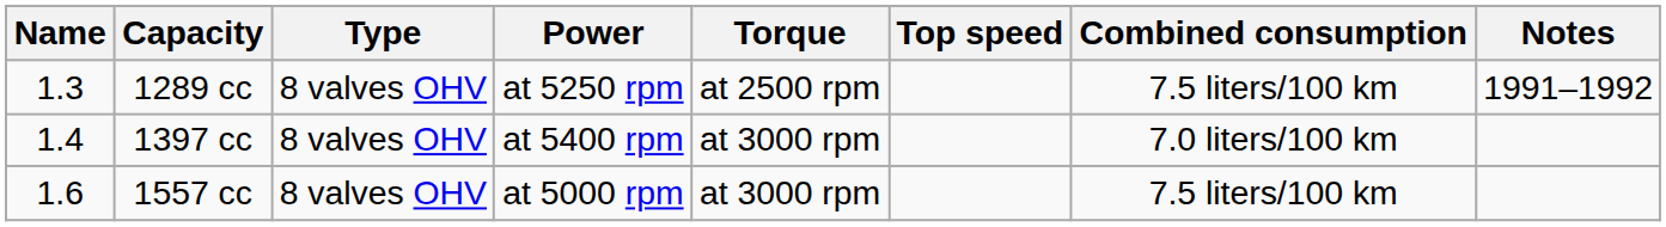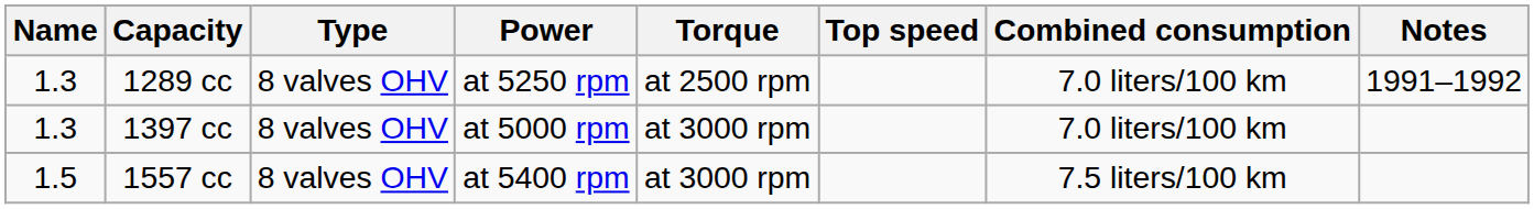1289 cc | Combined consumption: 7.5 liters/100 km -> 7.0 liters/100 km
1397 cc | Name: 1.4 -> 1.3
1397 cc | Power: at 5400 rpm -> at 5000 rpm
1557 cc | Name: 1.6 -> 1.5
1557 cc | Power: at 5000 rpm -> at 5400 rpm
